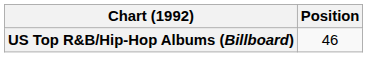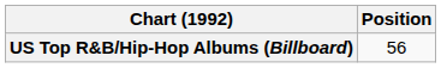US Top R&B/Hip-Hop Albums (Billboard) | Position: 46 -> 56
